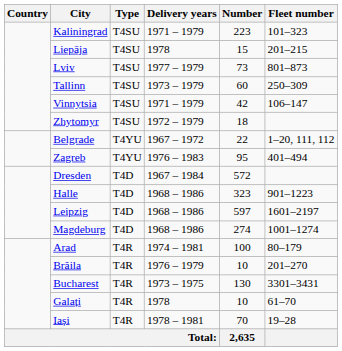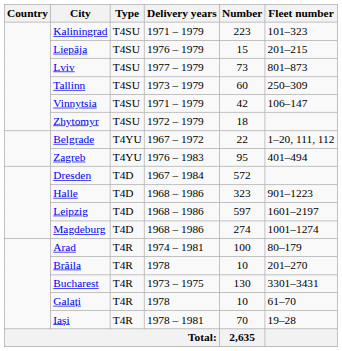Liepāja | Delivery years: 1978 -> 1976 – 1979
Brăila | Delivery years: 1976 – 1979 -> 1978
